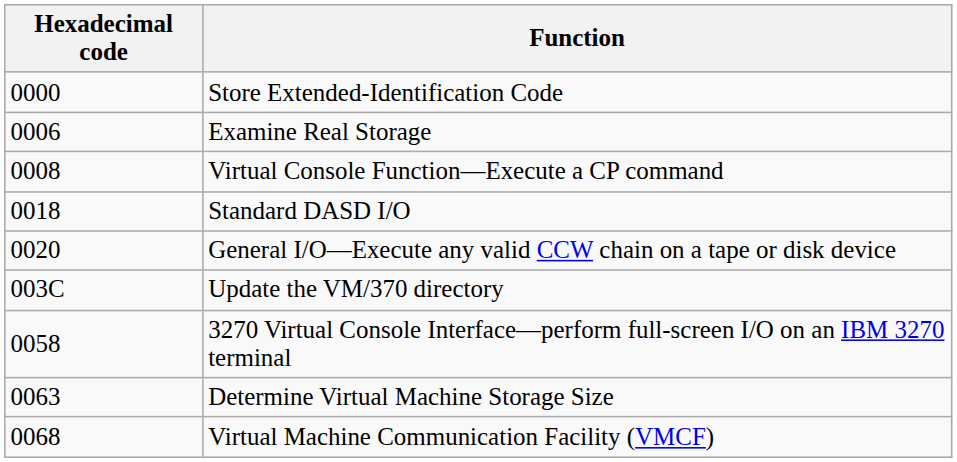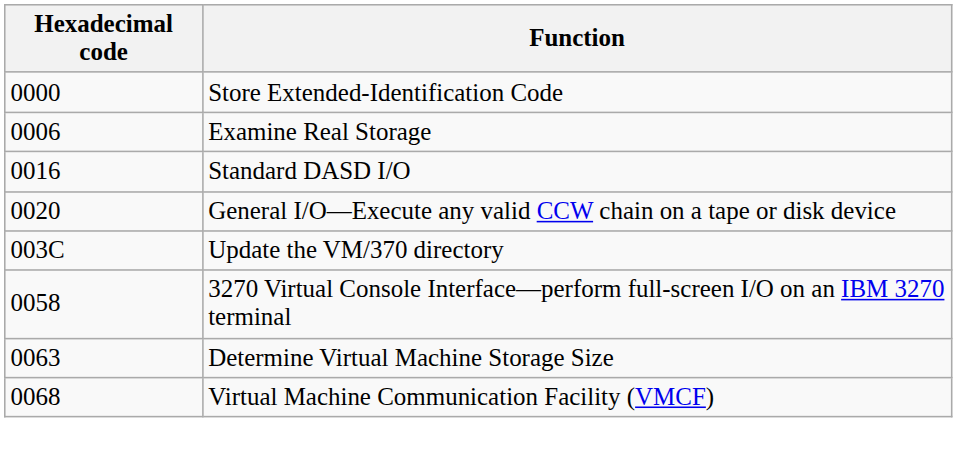- row: 0008 | Virtual Console Function—Execute a CP command
Standard DASD I/O | Hexadecimal code: 0018 -> 0016
